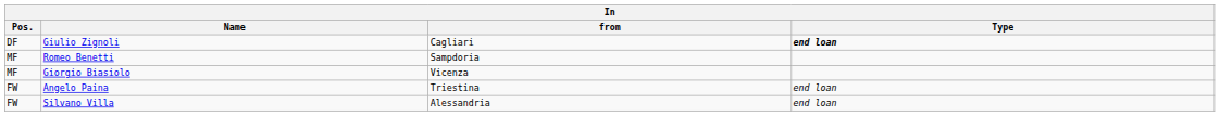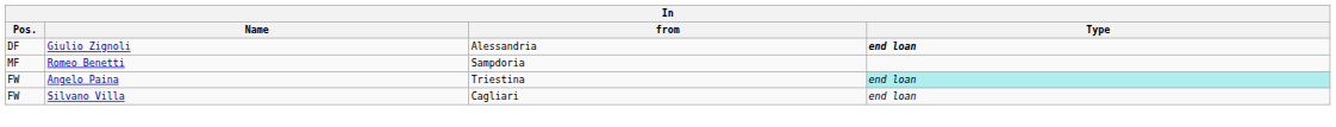Giulio Zignoli | from: Cagliari -> Alessandria
- row: MF | Giorgio Biasiolo | Vicenza
Angelo Paina | Type: no background -> paleturquoise background
Silvano Villa | from: Alessandria -> Cagliari
